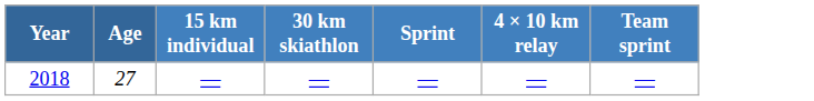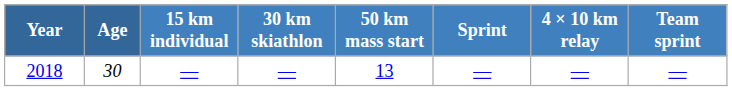+ column: 50 km mass start | 13
2018 | Age: 27 -> 30
